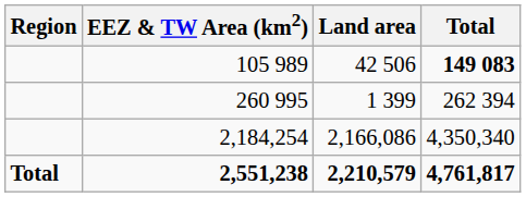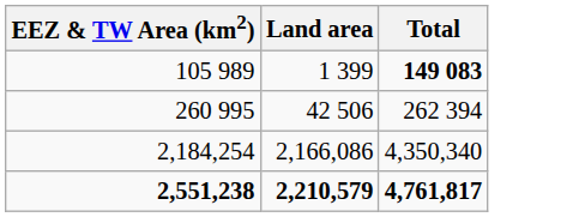- column: Region | Total
105 989 | Land area: 42 506 -> 1 399
260 995 | Land area: 1 399 -> 42 506
